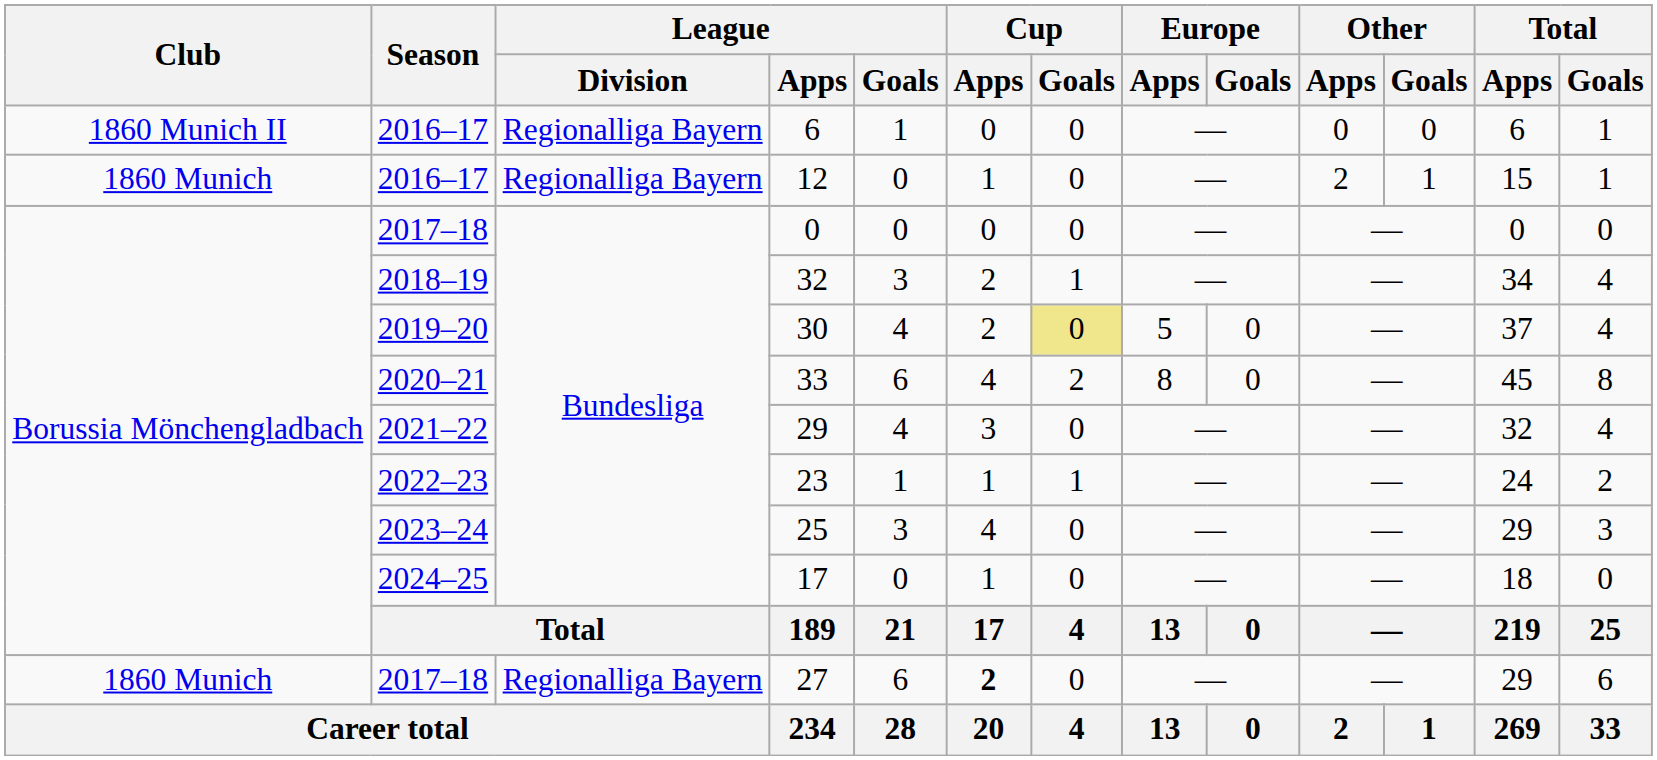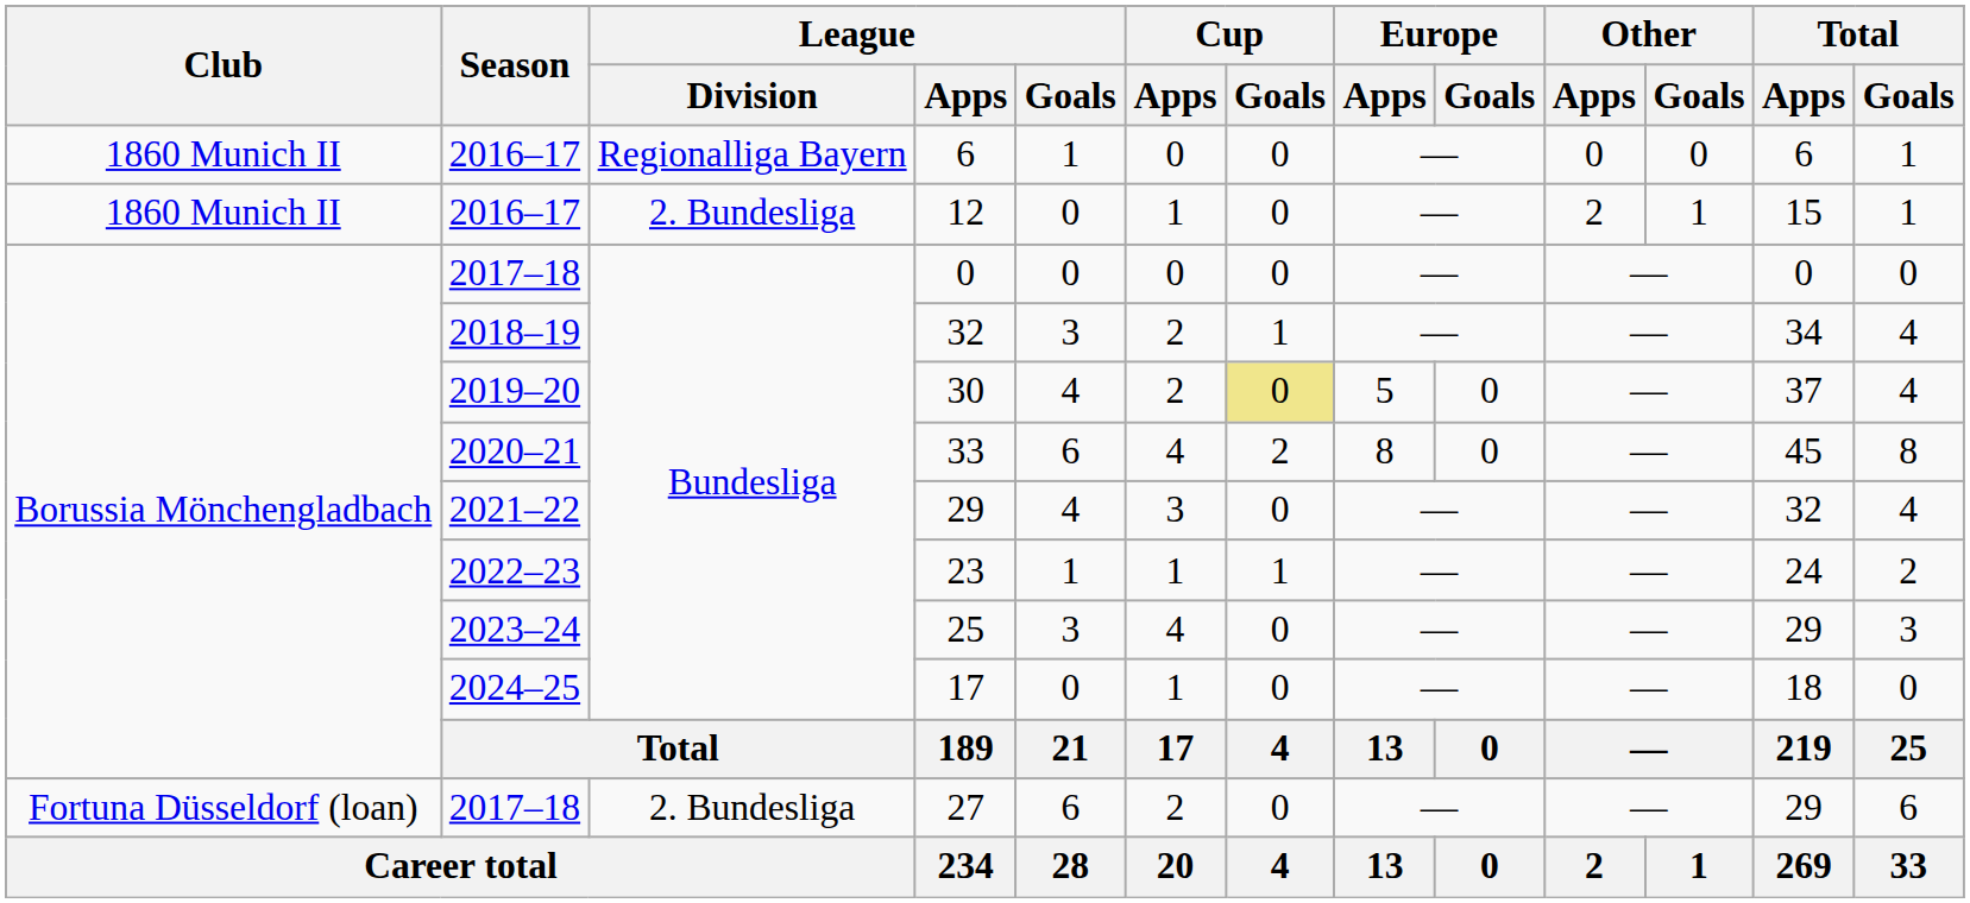12 | Club: 1860 Munich -> 1860 Munich II
12 | League / Division: Regionalliga Bayern -> 2. Bundesliga
27 | Club: 1860 Munich -> Fortuna Düsseldorf (loan)
27 | League / Division: Regionalliga Bayern -> 2. Bundesliga
27 | Cup / Apps: bold -> normal
